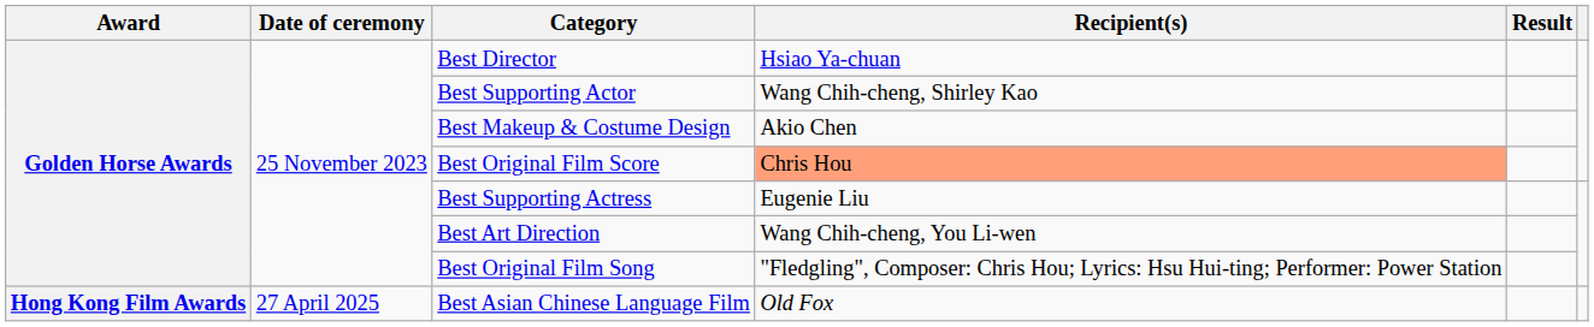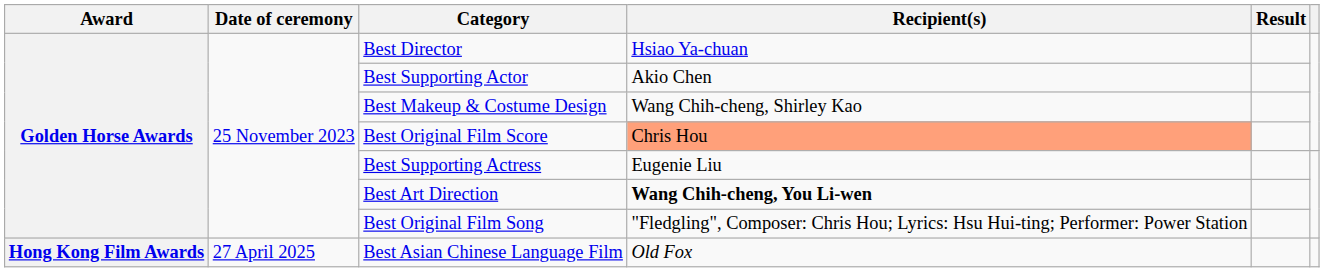Best Supporting Actor | Recipient(s): Wang Chih-cheng, Shirley Kao -> Akio Chen
Best Makeup & Costume Design | Recipient(s): Akio Chen -> Wang Chih-cheng, Shirley Kao
Best Art Direction | Recipient(s): normal -> bold
